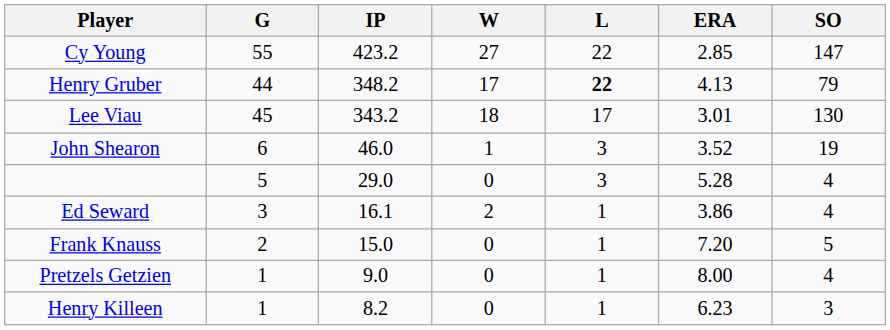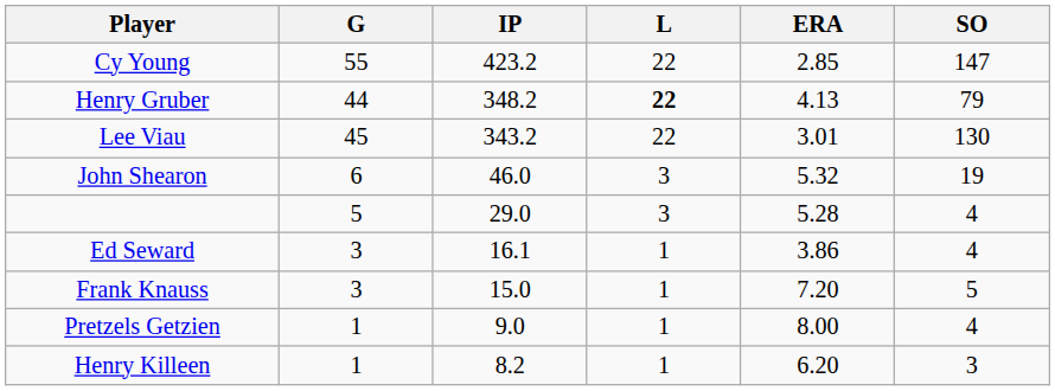- column: W | 27 | 17 | 18 | 1 | 0 | 2 | 0 | 0 | 0
Lee Viau | L: 17 -> 22
John Shearon | ERA: 3.52 -> 5.32
Frank Knauss | G: 2 -> 3
Henry Killeen | ERA: 6.23 -> 6.20
